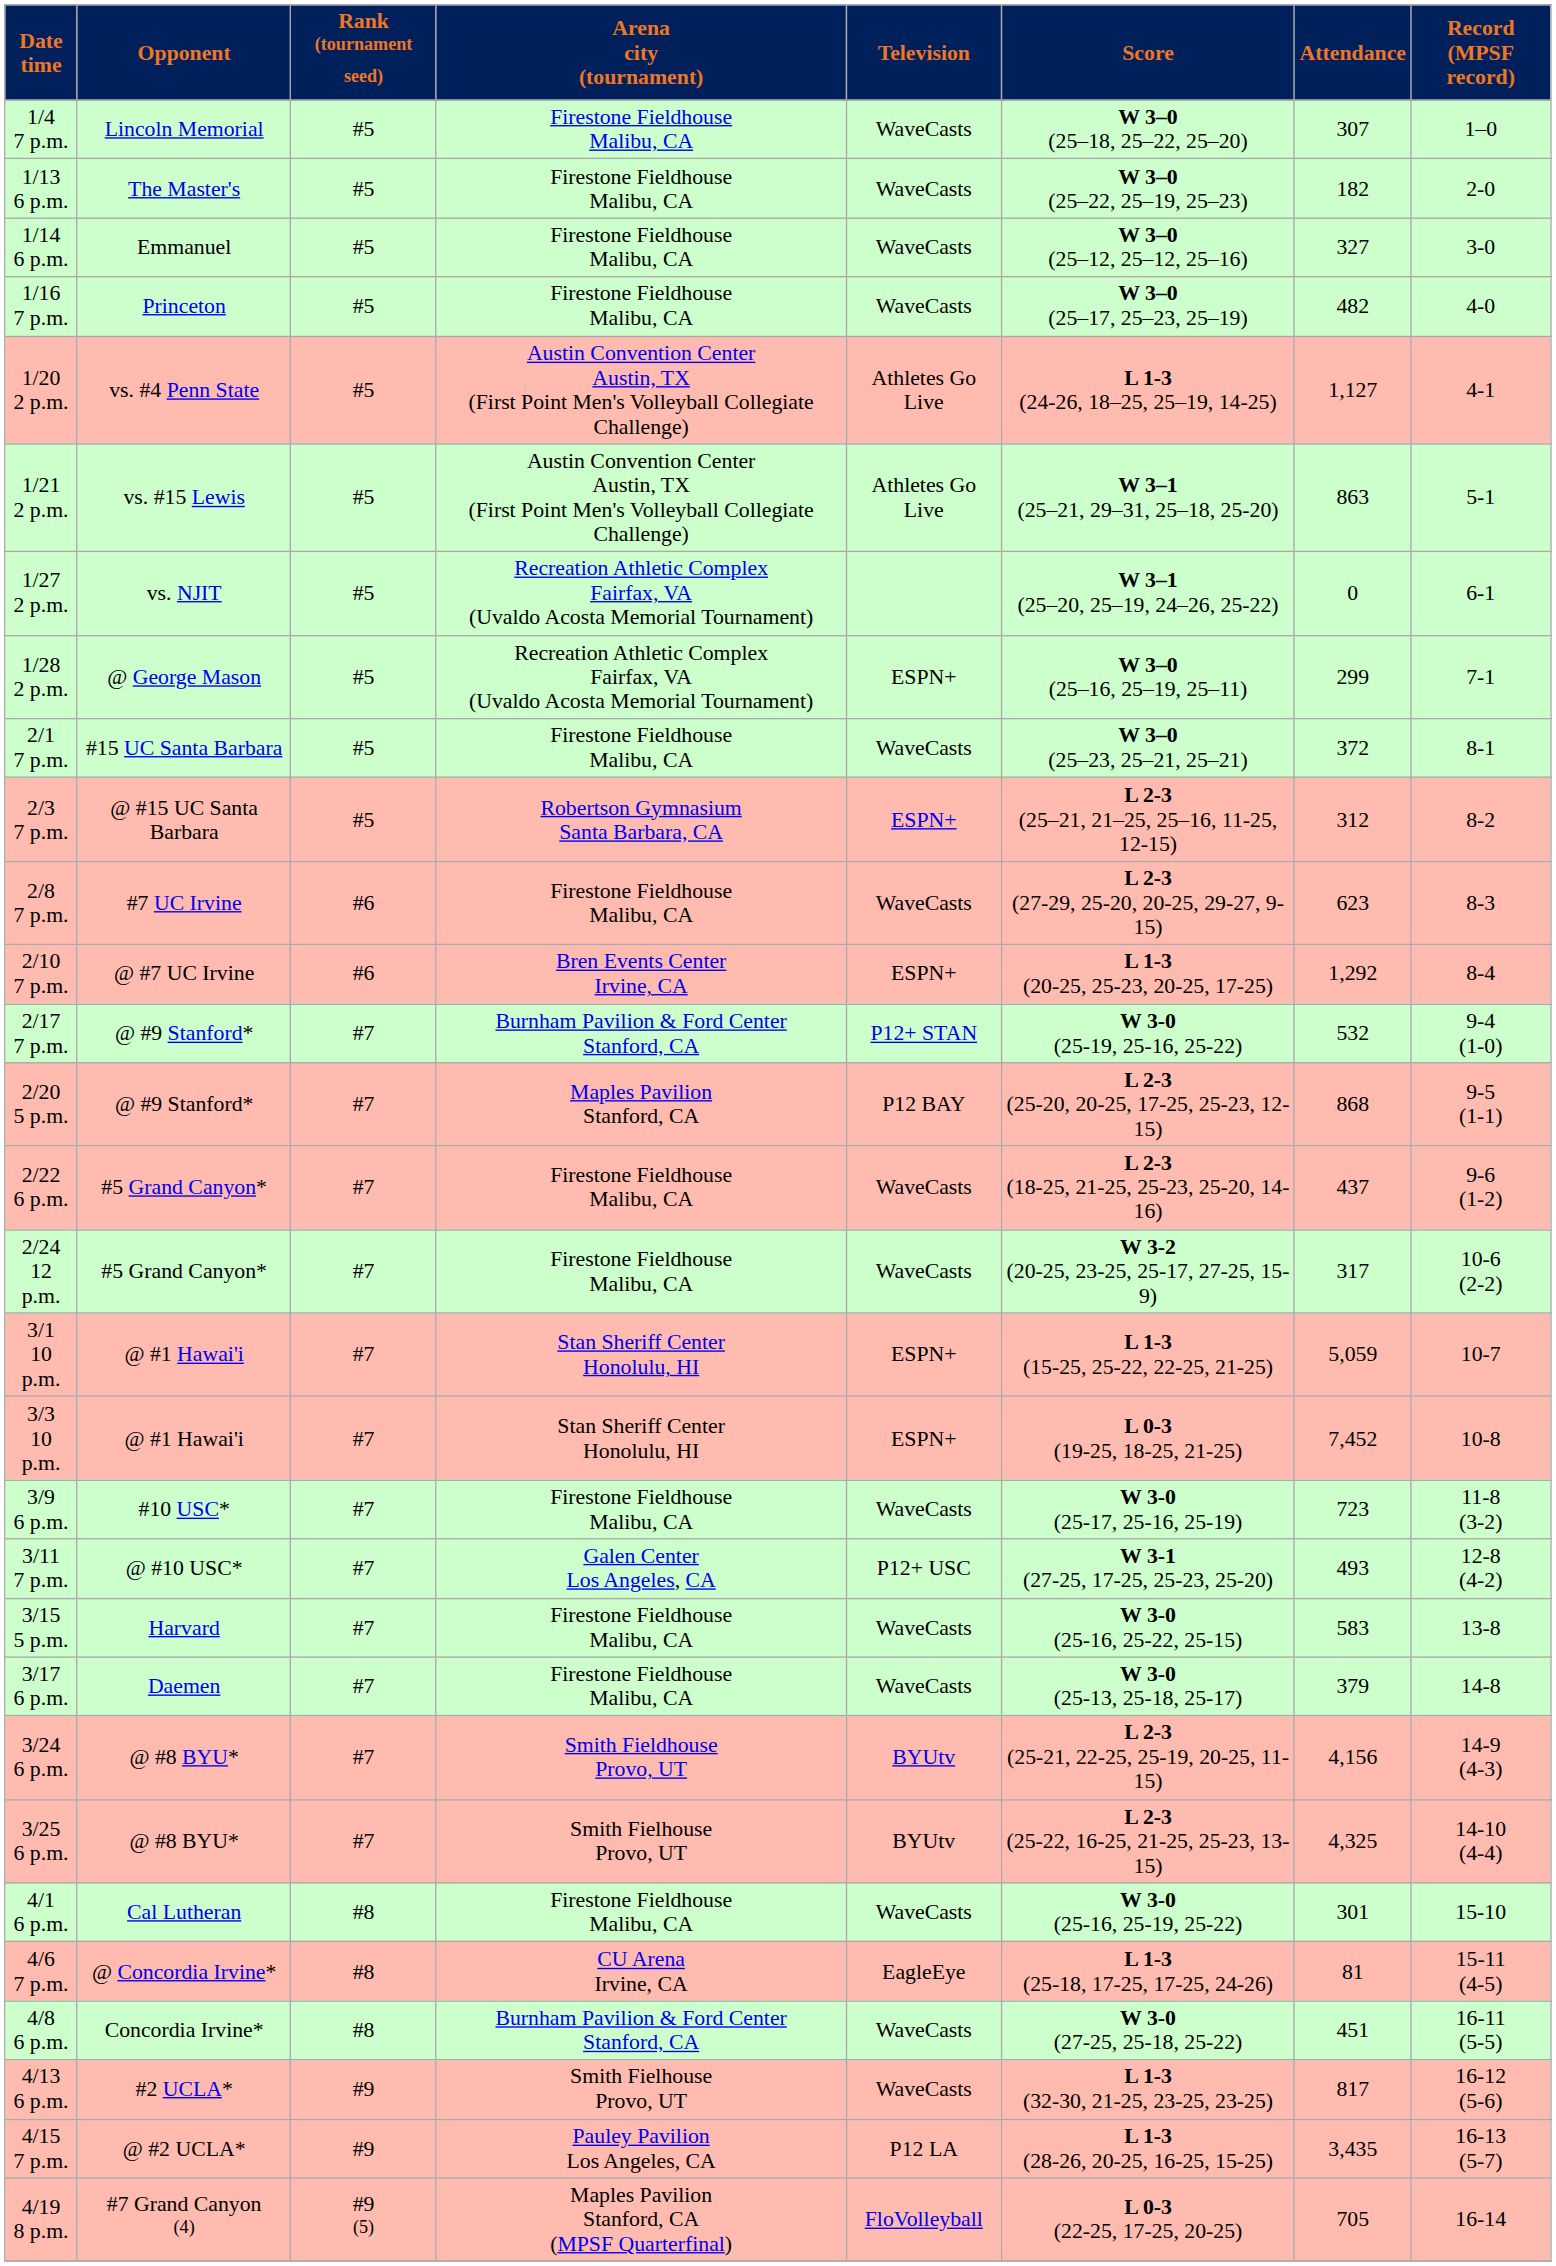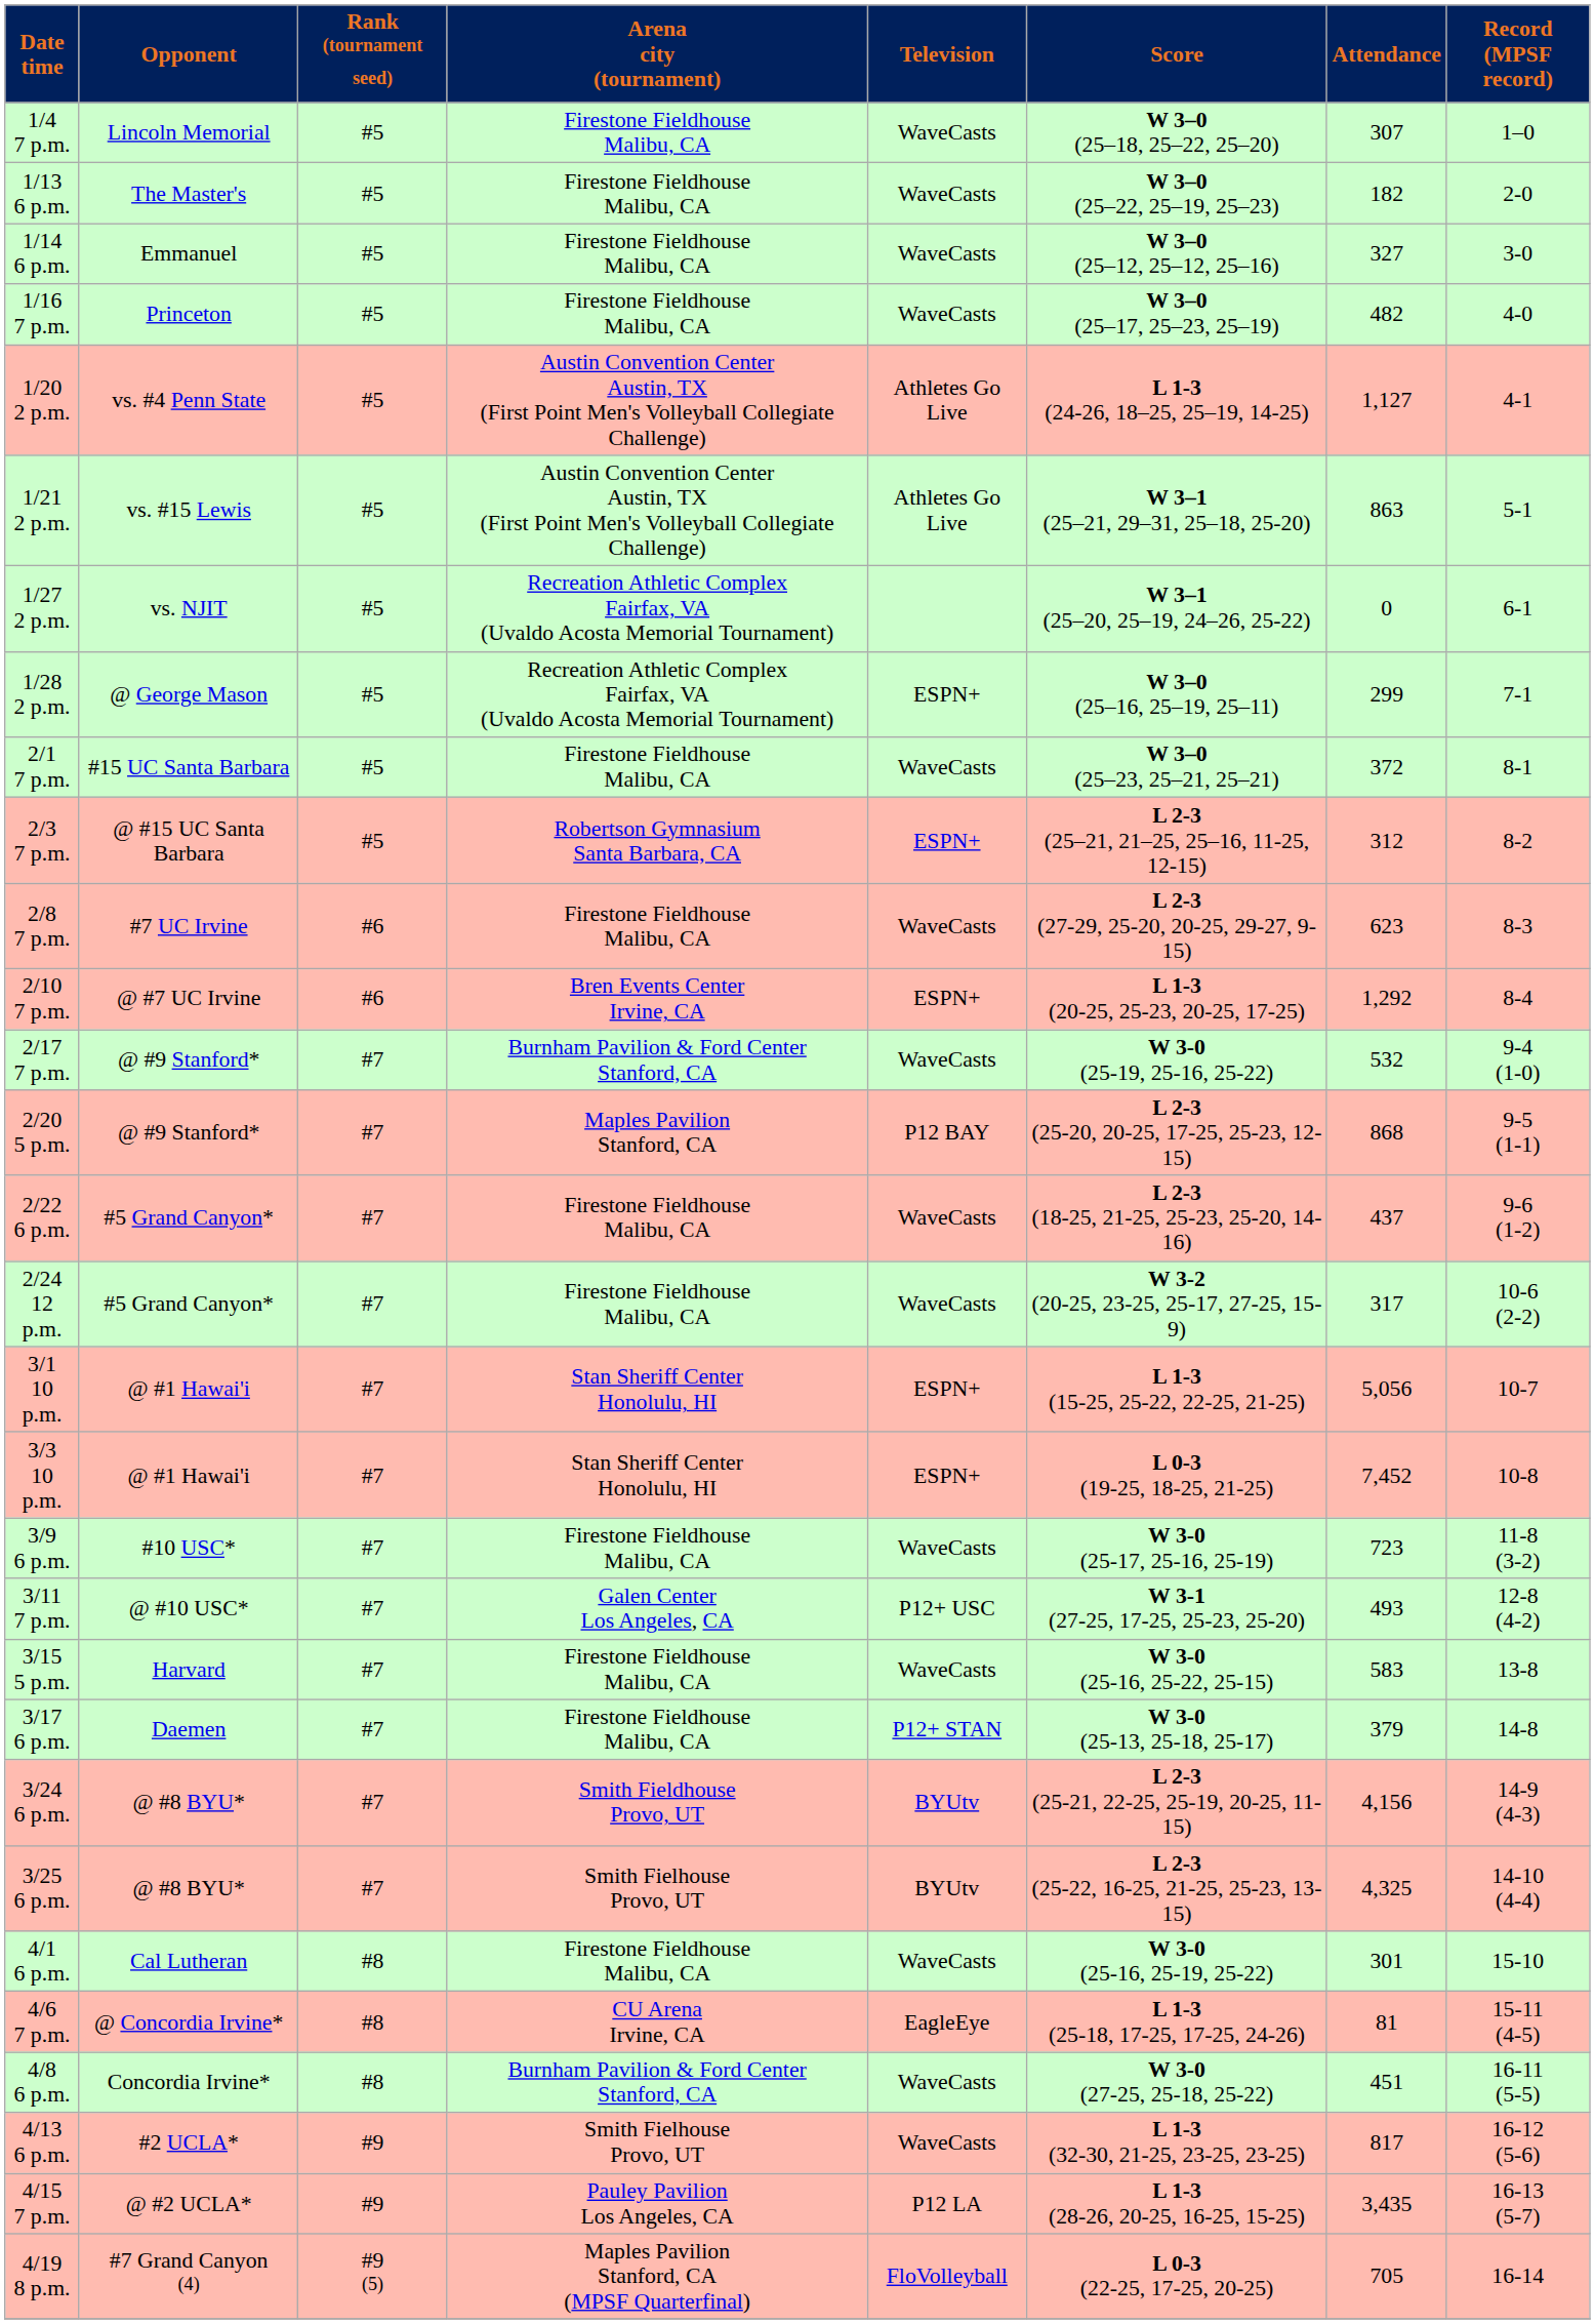2/17 7 p.m. | Television: P12+ STAN -> WaveCasts
3/1 10 p.m. | Attendance: 5,059 -> 5,056
3/17 6 p.m. | Television: WaveCasts -> P12+ STAN
